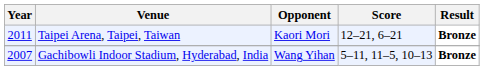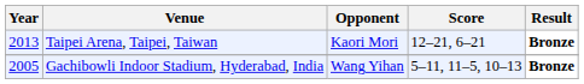Taipei Arena, Taipei, Taiwan | Year: 2011 -> 2013
Gachibowli Indoor Stadium, Hyderabad, India | Year: 2007 -> 2005
